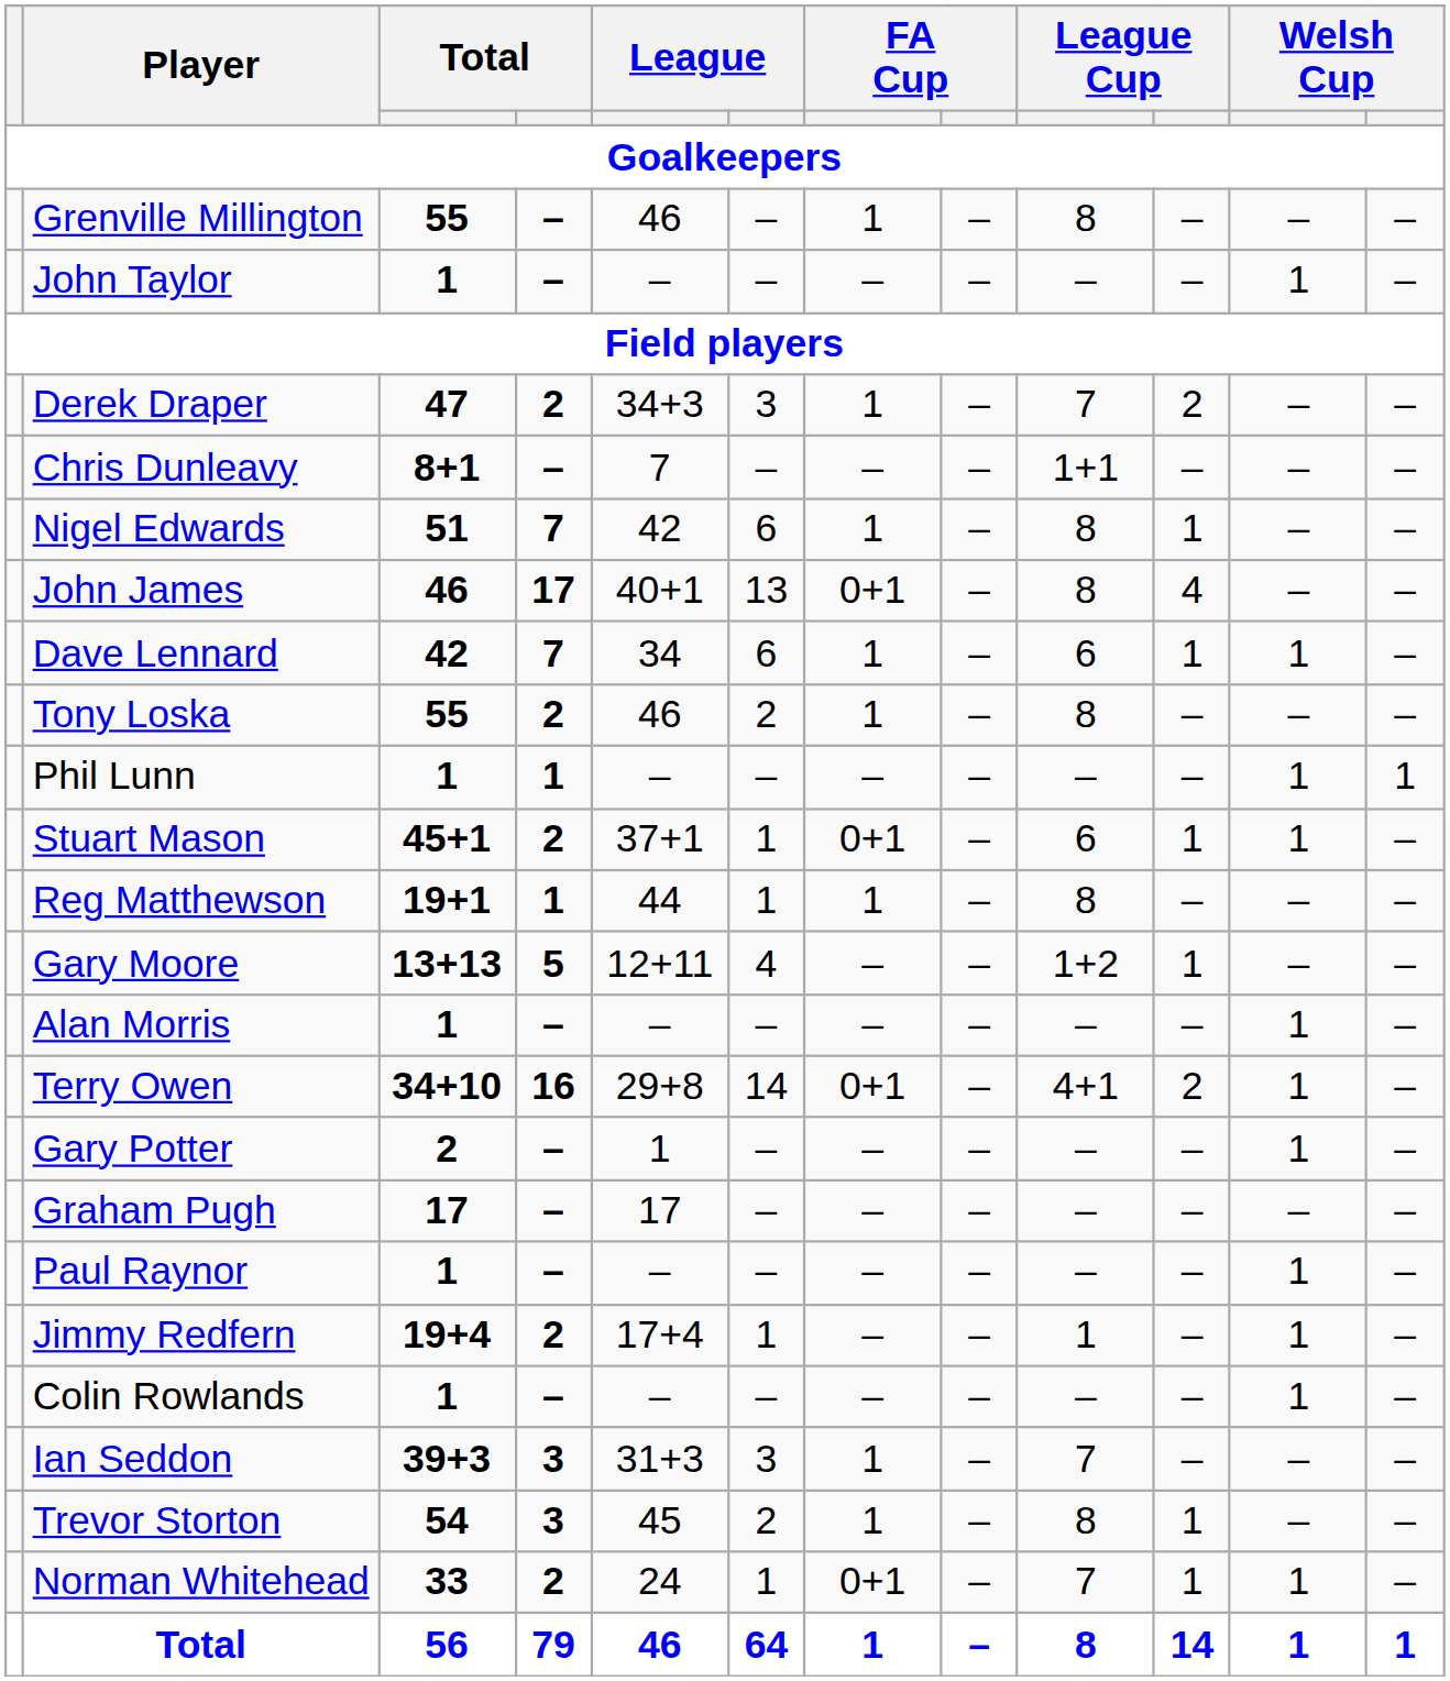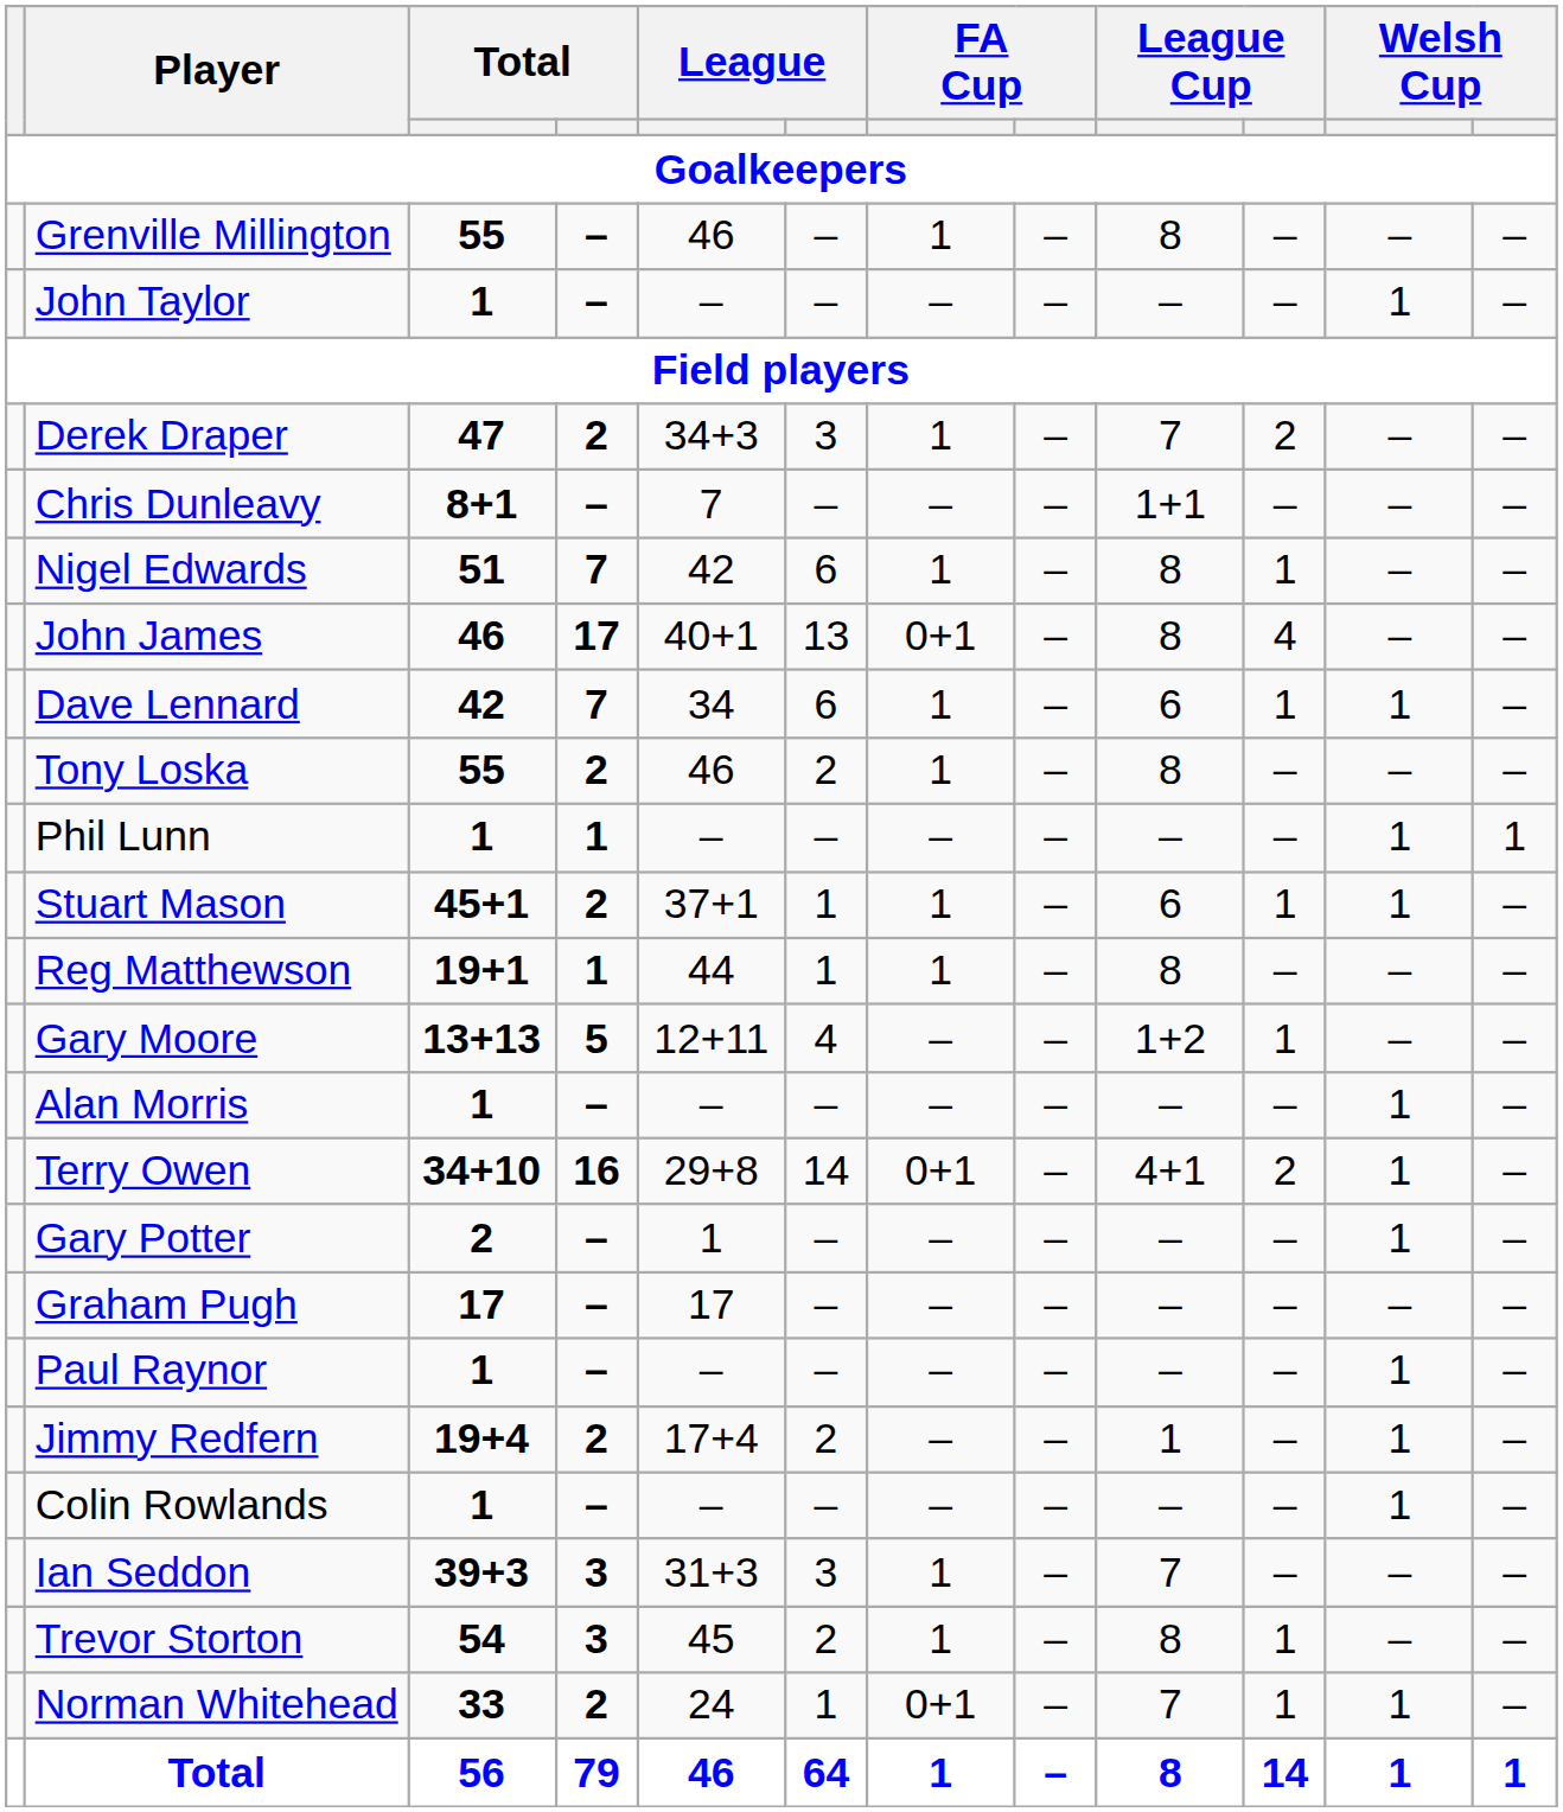Stuart Mason | column 7: 0+1 -> 1
Jimmy Redfern | column 6: 1 -> 2
